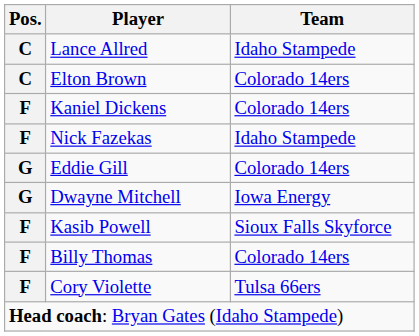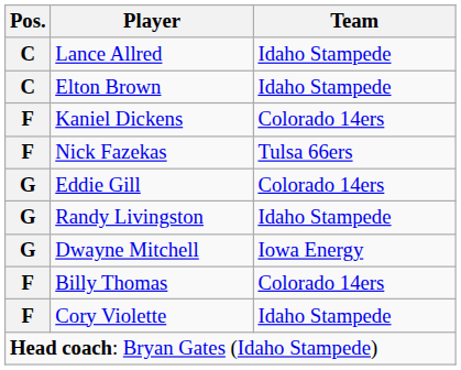Elton Brown | Team: Colorado 14ers -> Idaho Stampede
Nick Fazekas | Team: Idaho Stampede -> Tulsa 66ers
+ row: G | Randy Livingston | Idaho Stampede
- row: F | Kasib Powell | Sioux Falls Skyforce
Cory Violette | Team: Tulsa 66ers -> Idaho Stampede
